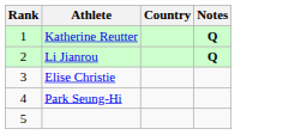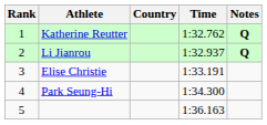+ column: Time | 1:32.762 | 1:32.937 | 1:33.191 | 1:34.300 | 1:36.163
